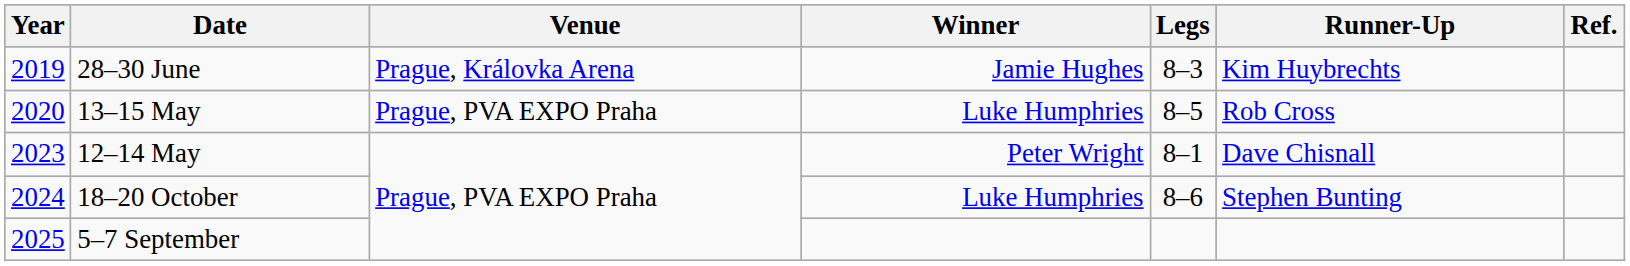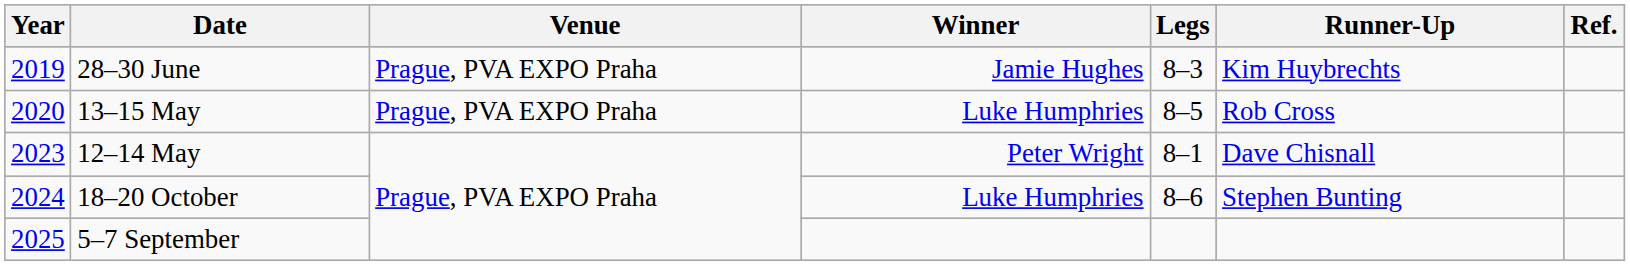28–30 June | Venue: Prague, Královka Arena -> Prague, PVA EXPO Praha
